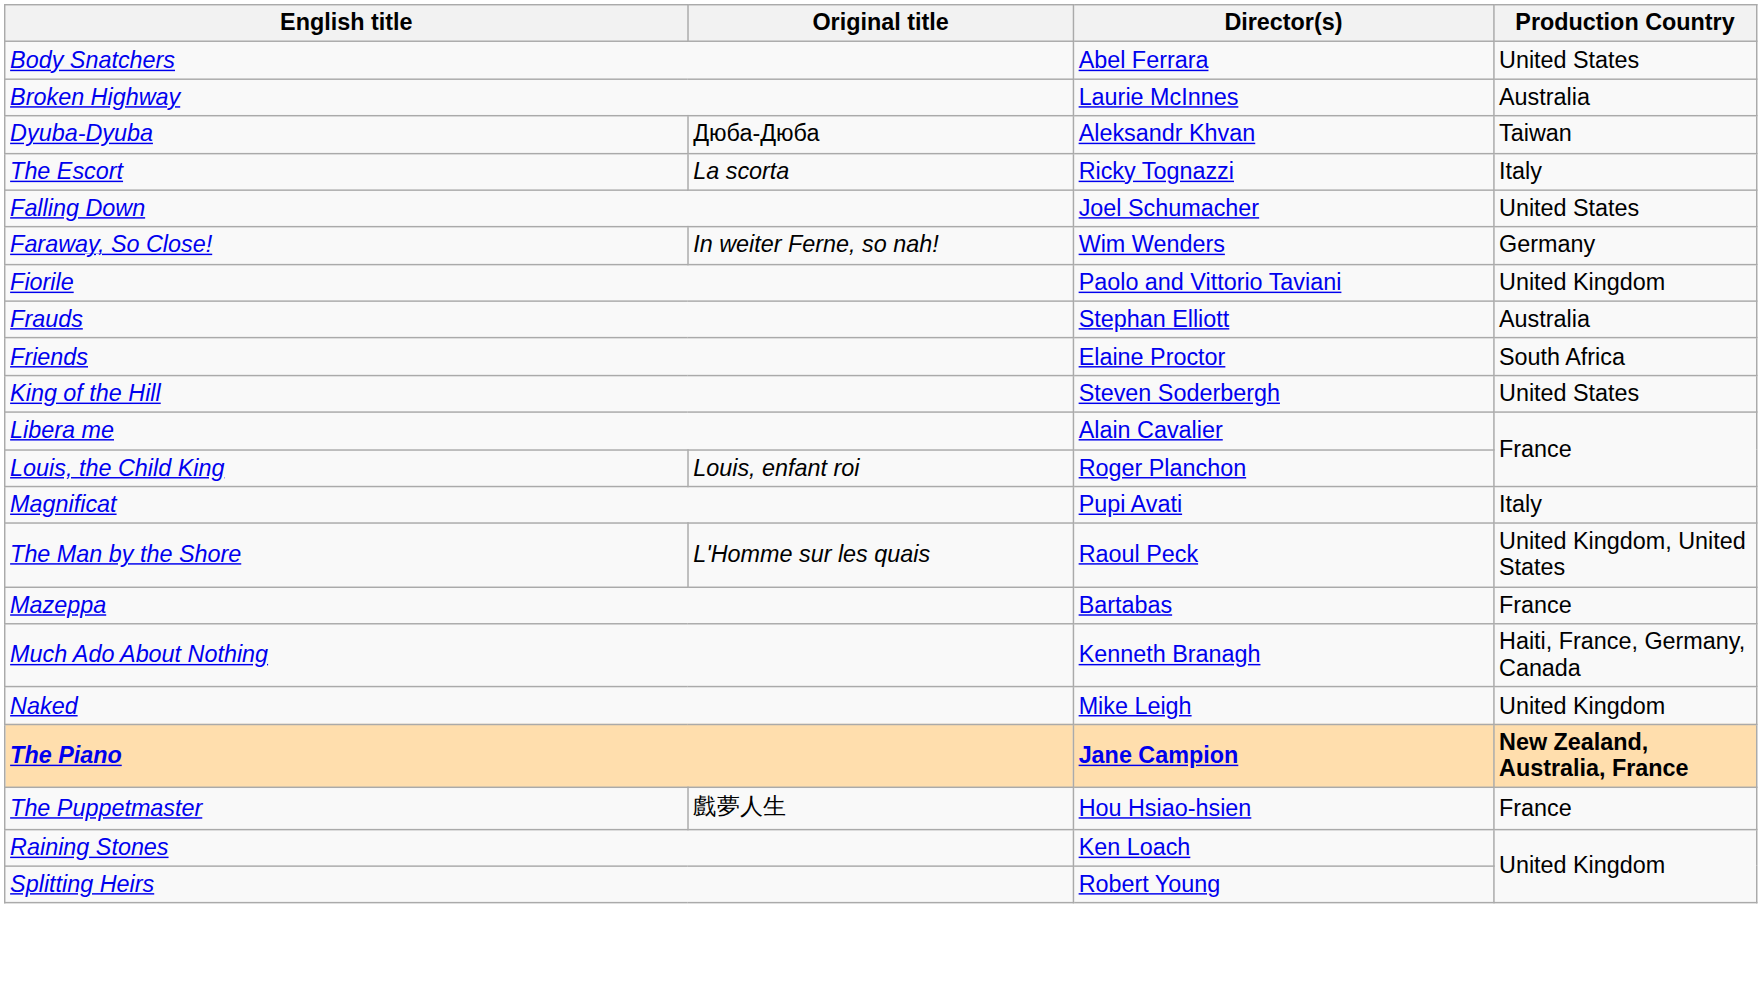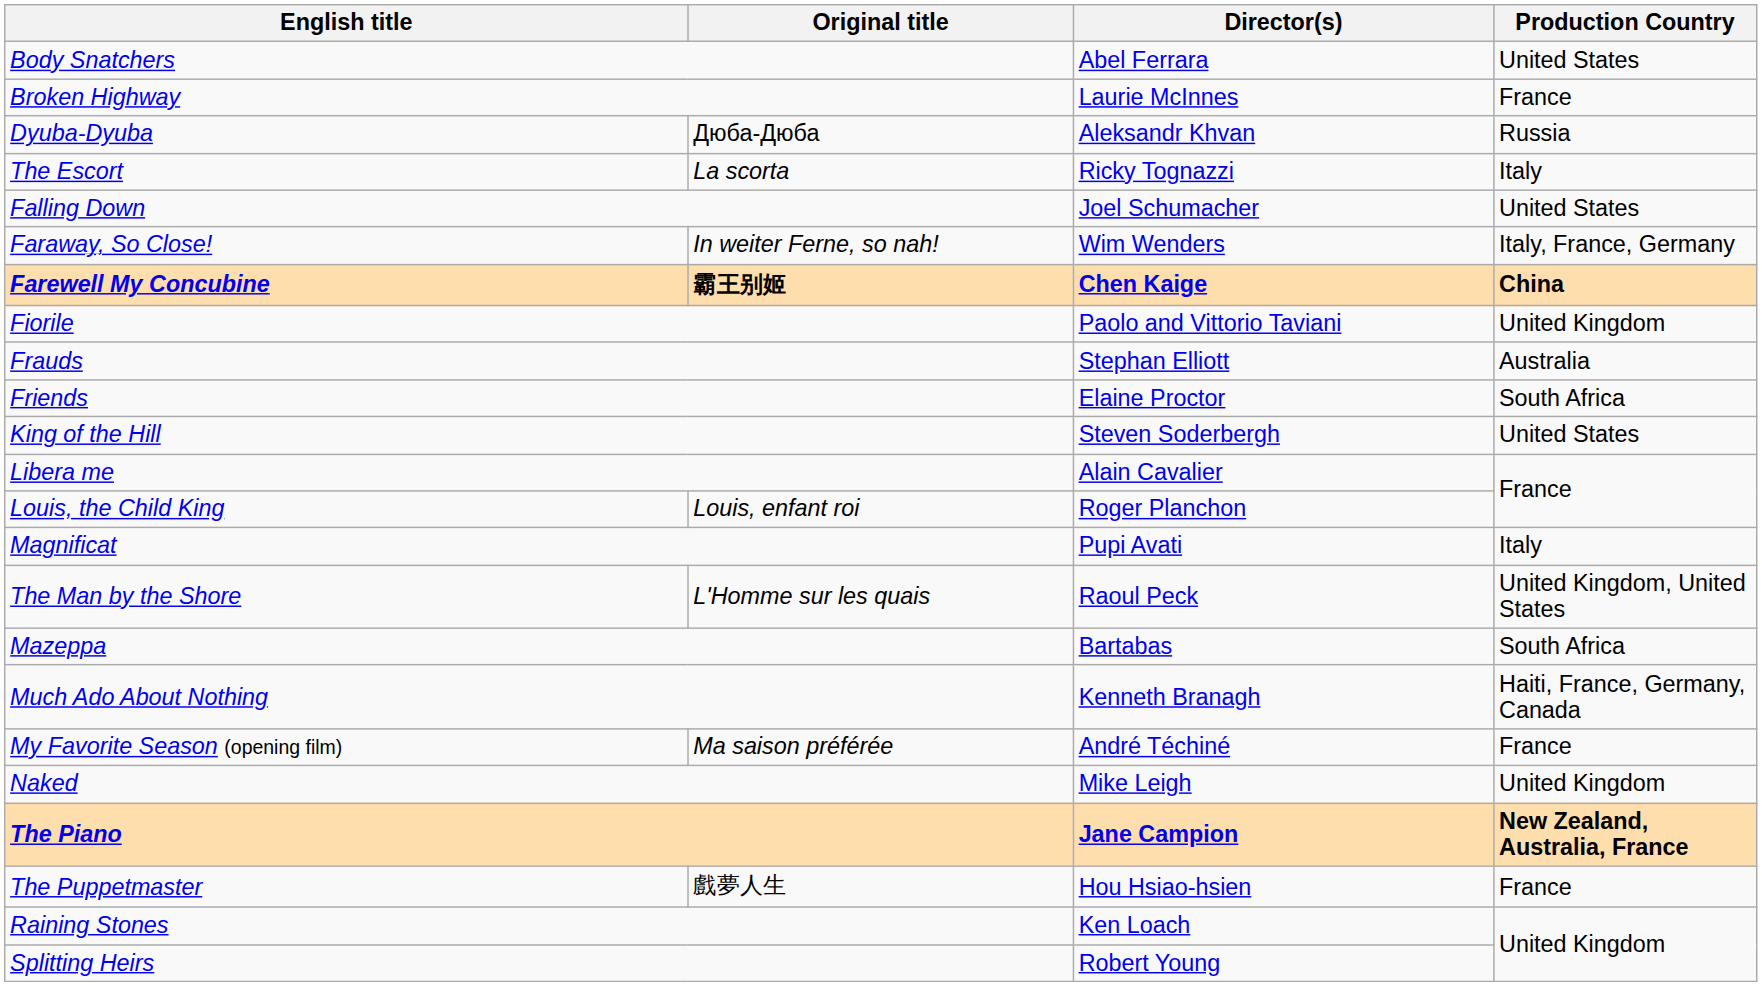Broken Highway | Production Country: Australia -> France
Dyuba-Dyuba | Production Country: Taiwan -> Russia
Faraway, So Close! | Production Country: Germany -> Italy, France, Germany
+ row: Farewell My Concubine | 霸王别姬 | Chen Kaige | China
Mazeppa | Production Country: France -> South Africa
+ row: My Favorite Season (opening film) | Ma saison préférée | André Téchiné | France
